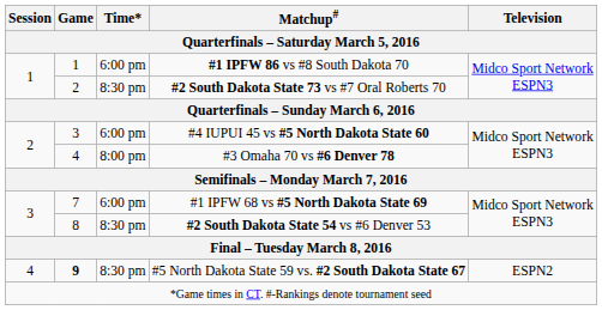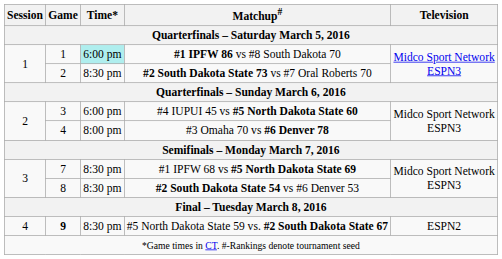#1 IPFW 86 vs #8 South Dakota 70 | Time*: no background -> paleturquoise background
#1 IPFW 68 vs #5 North Dakota State 69 | Time*: 6:00 pm -> 8:30 pm
